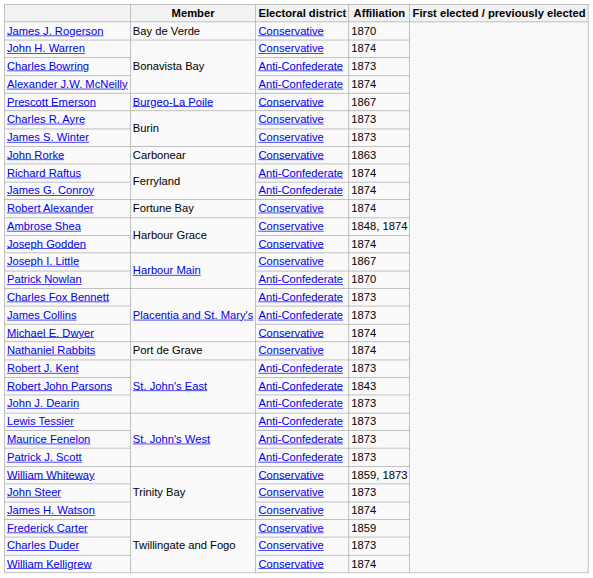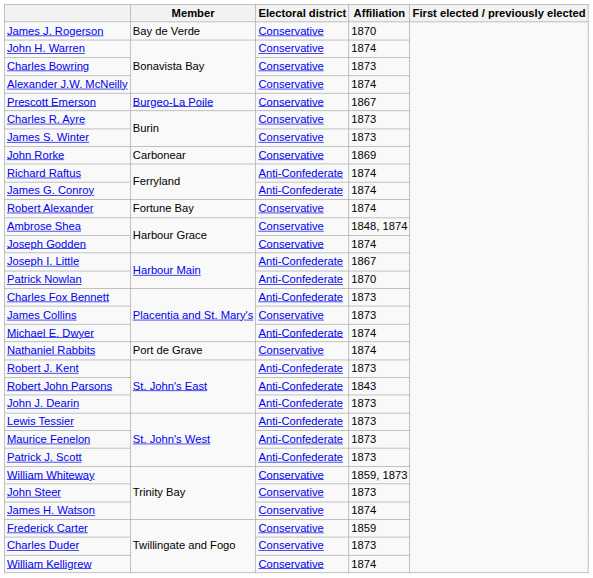Charles Bowring | Electoral district: Anti-Confederate -> Conservative
Alexander J.W. McNeilly | Electoral district: Anti-Confederate -> Conservative
John Rorke | Affiliation: 1863 -> 1869
Joseph I. Little | Electoral district: Conservative -> Anti-Confederate
James Collins | Electoral district: Anti-Confederate -> Conservative
Michael E. Dwyer | Electoral district: Conservative -> Anti-Confederate
